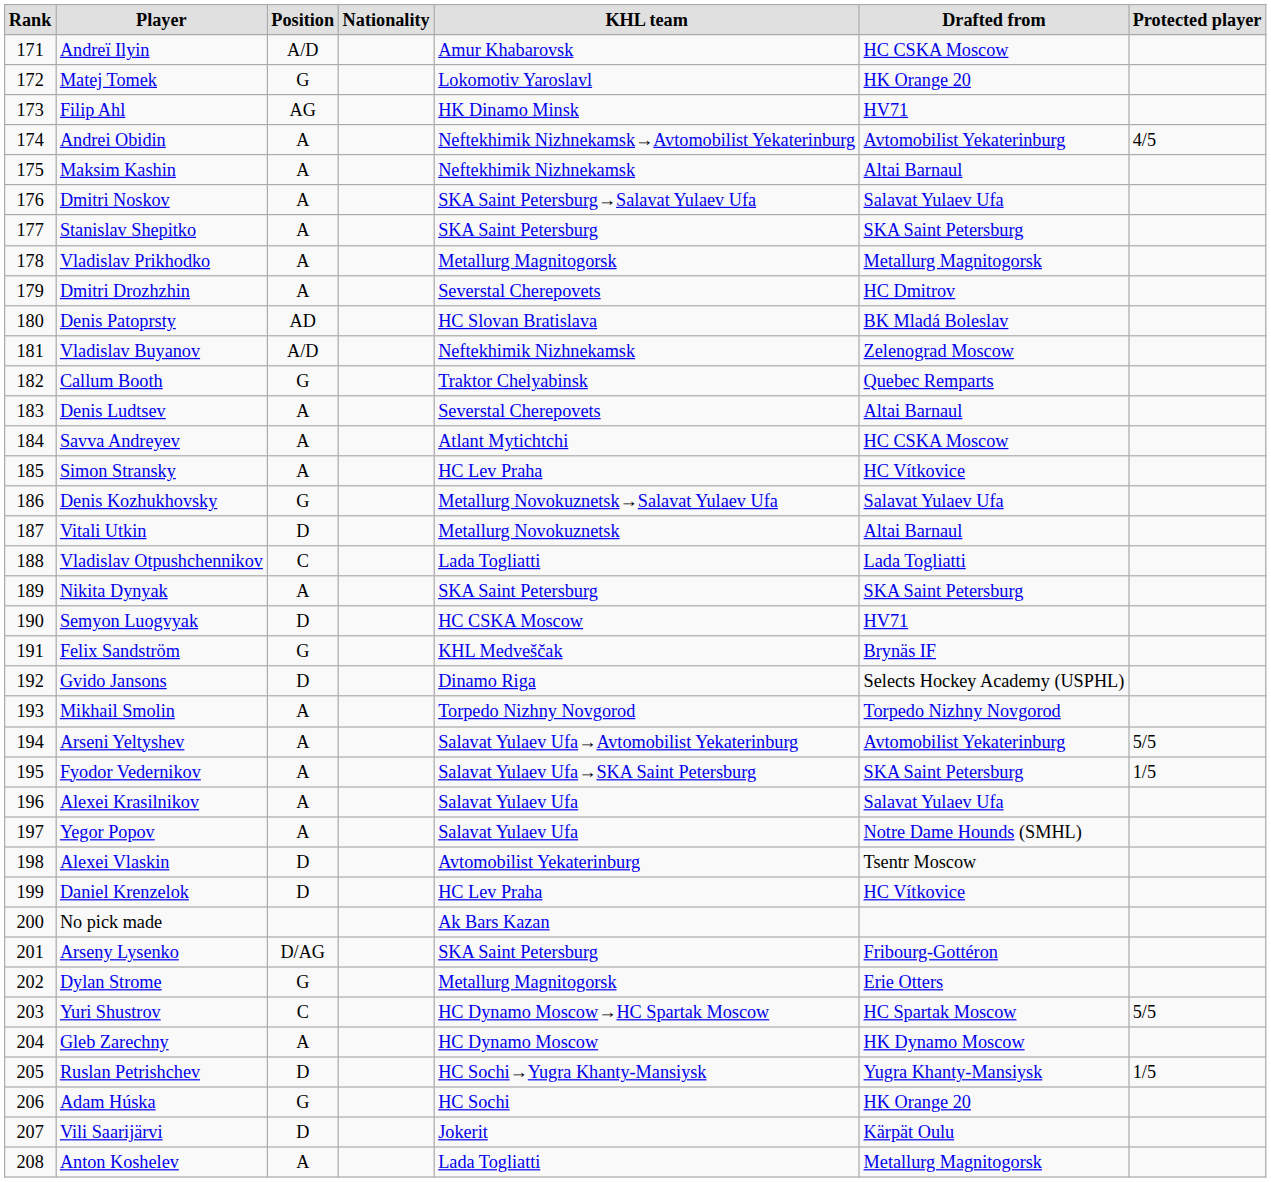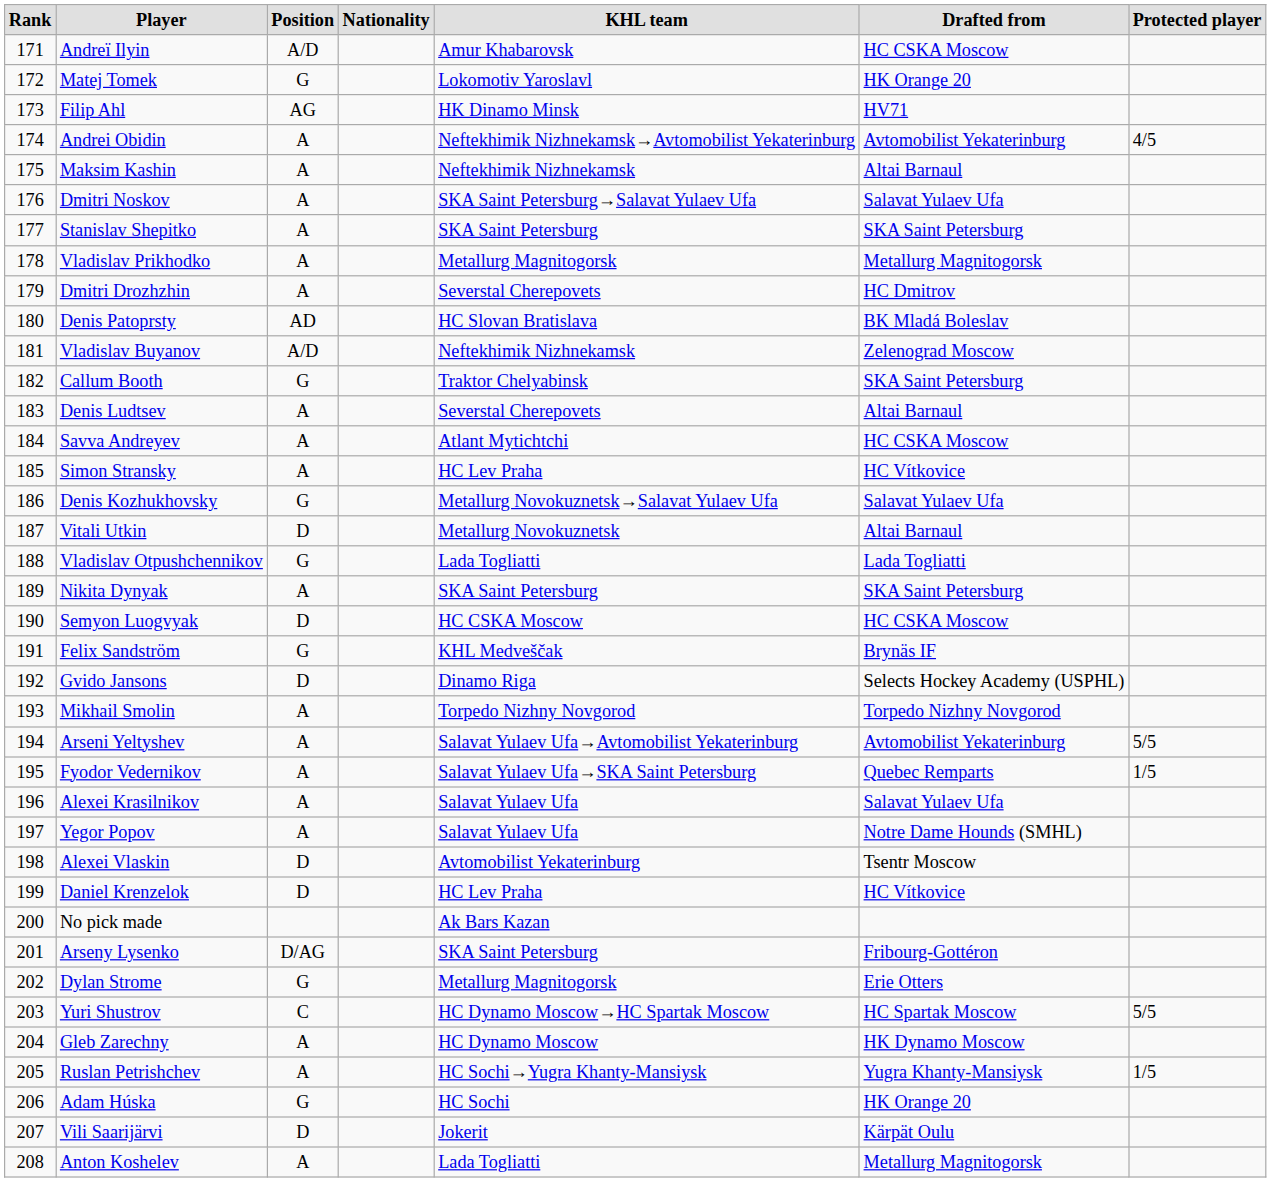Callum Booth | Drafted from: Quebec Remparts -> SKA Saint Petersburg
Vladislav Otpushchennikov | Position: C -> G
Semyon Luogvyak | Drafted from: HV71 -> HC CSKA Moscow
Fyodor Vedernikov | Drafted from: SKA Saint Petersburg -> Quebec Remparts
Ruslan Petrishchev | Position: D -> A
